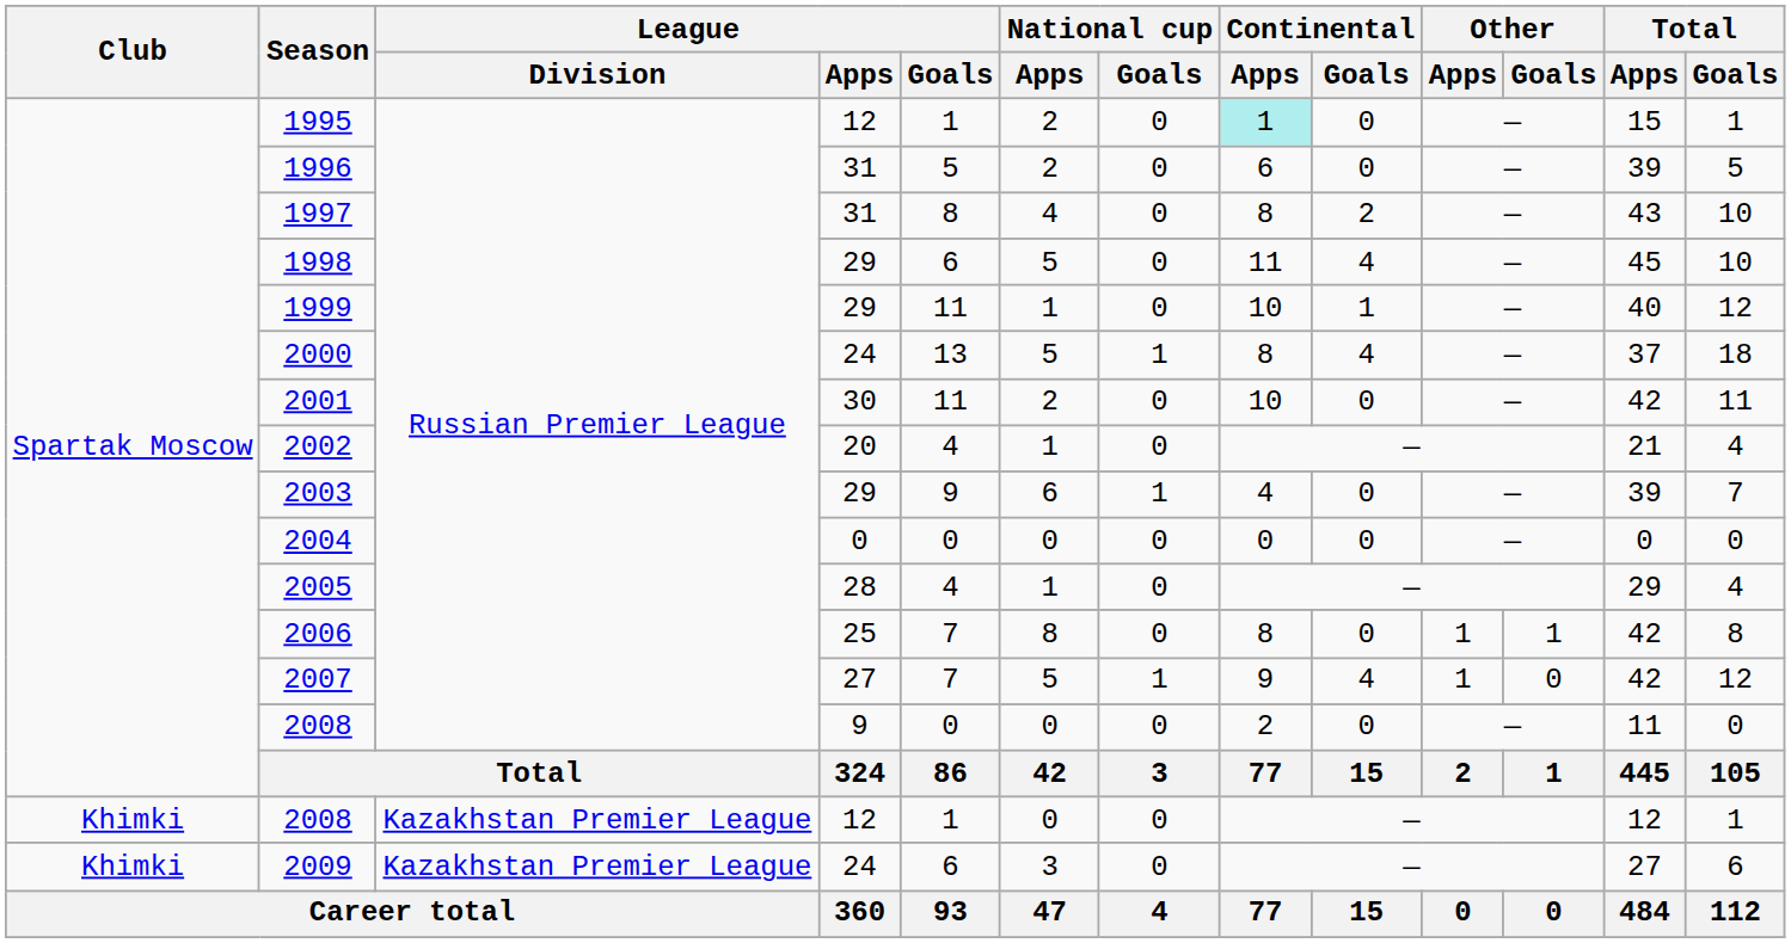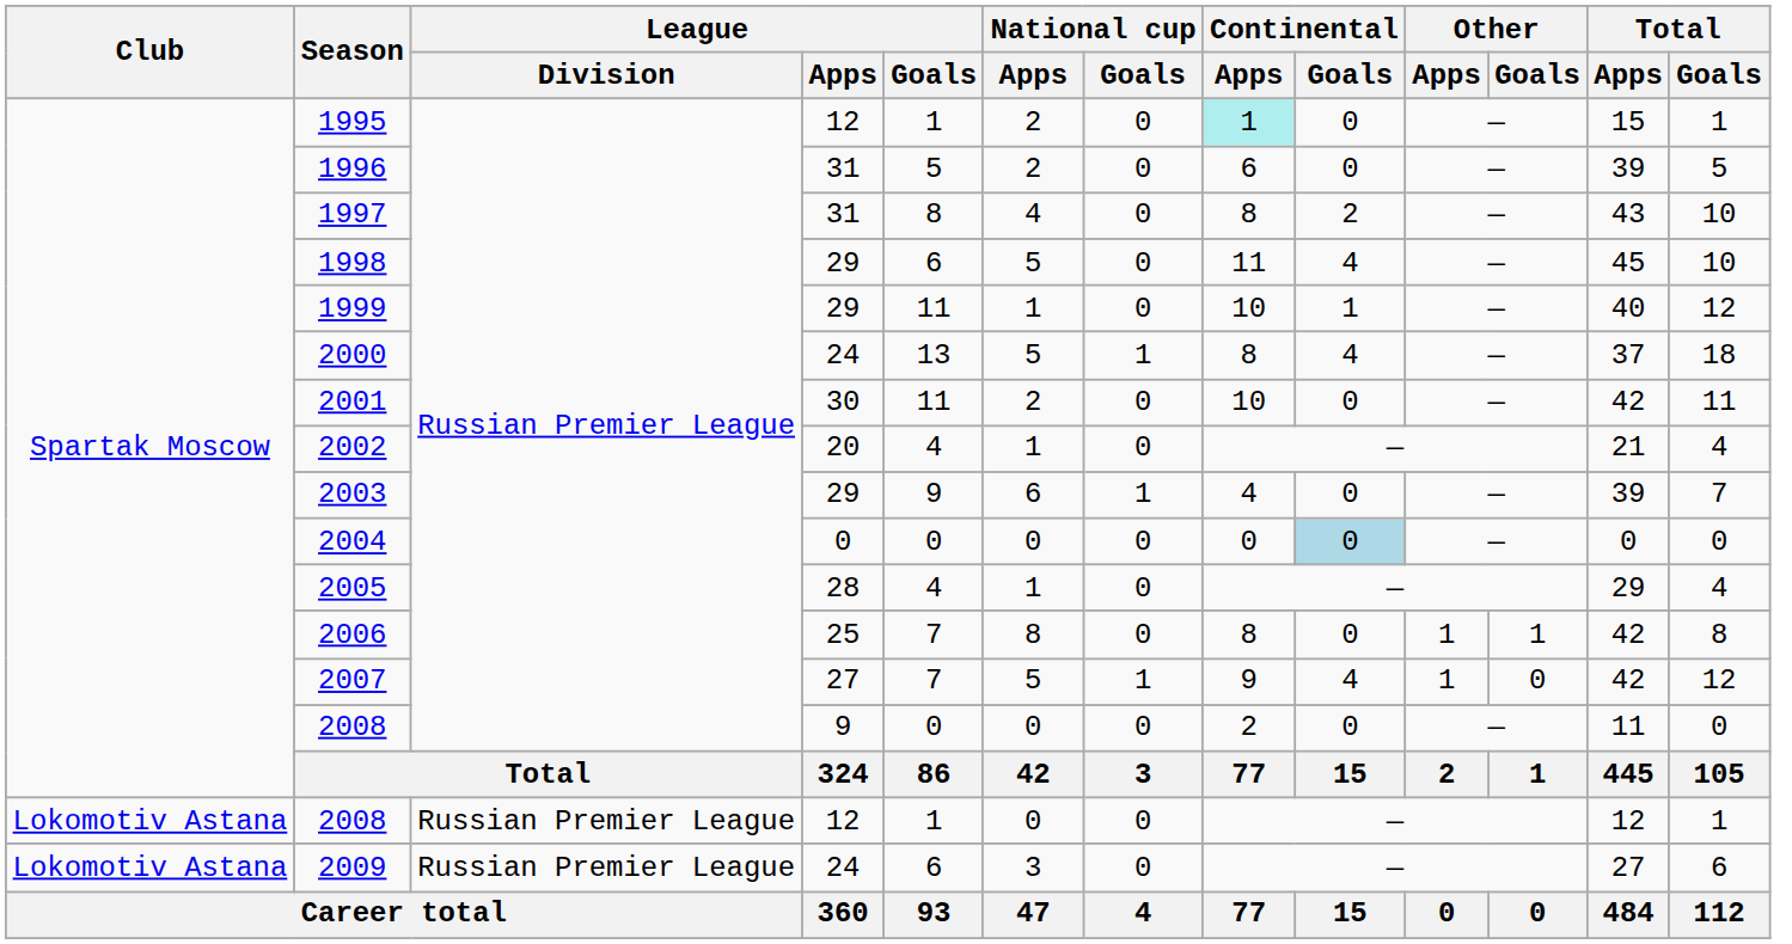2004 | Continental / Goals: no background -> lightblue background
2008 / 12 | Club: Khimki -> Lokomotiv Astana
2008 / 12 | League / Division: Kazakhstan Premier League -> Russian Premier League
2009 | Club: Khimki -> Lokomotiv Astana
2009 | League / Division: Kazakhstan Premier League -> Russian Premier League
